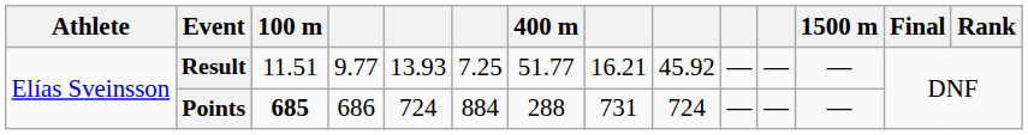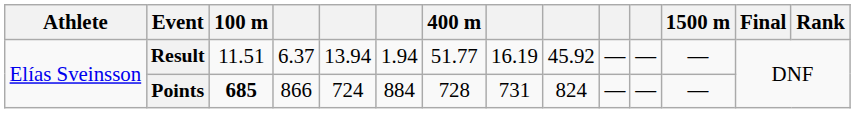Result | column 4: 9.77 -> 6.37
Result | column 5: 13.93 -> 13.94
Result | column 6: 7.25 -> 1.94
Result | column 8: 16.21 -> 16.19
Points | column 4: 686 -> 866
Points | 400 m: 288 -> 728
Points | column 9: 724 -> 824
